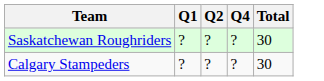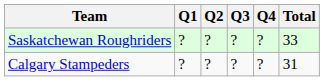+ column: Q3 | ? | ?
Saskatchewan Roughriders | Total: 30 -> 33
Calgary Stampeders | Total: 30 -> 31
